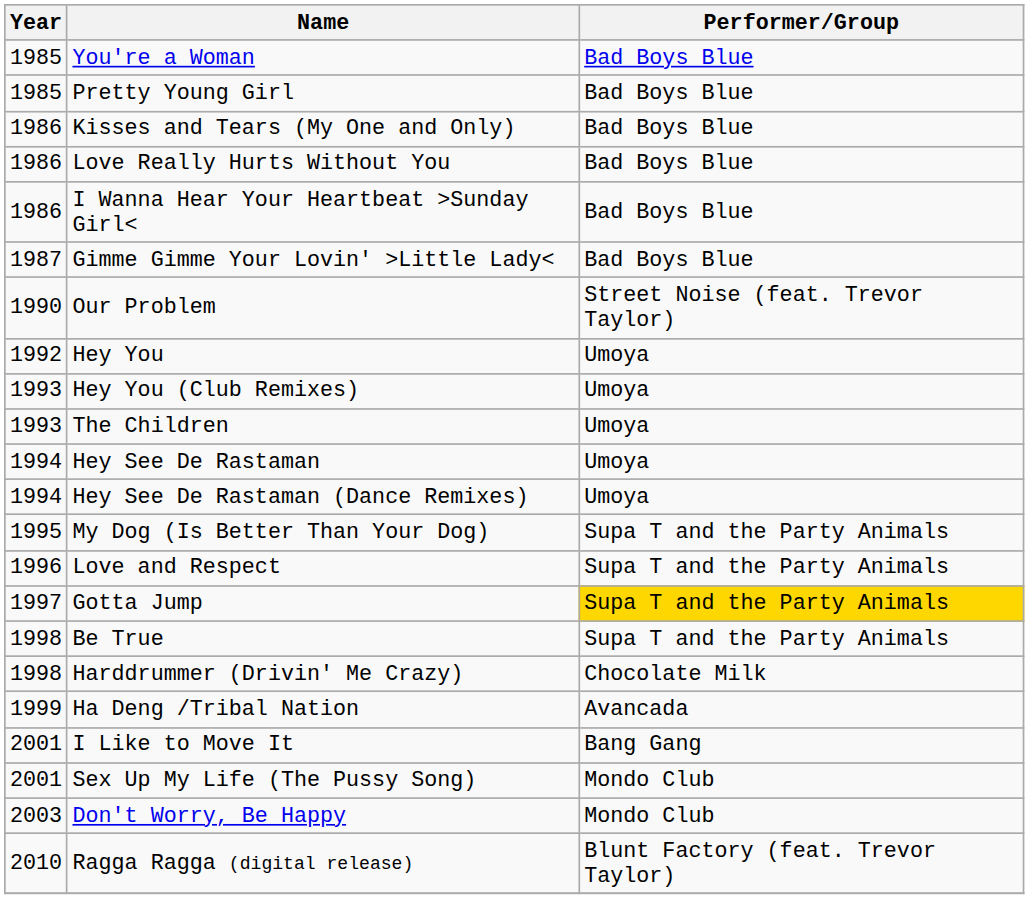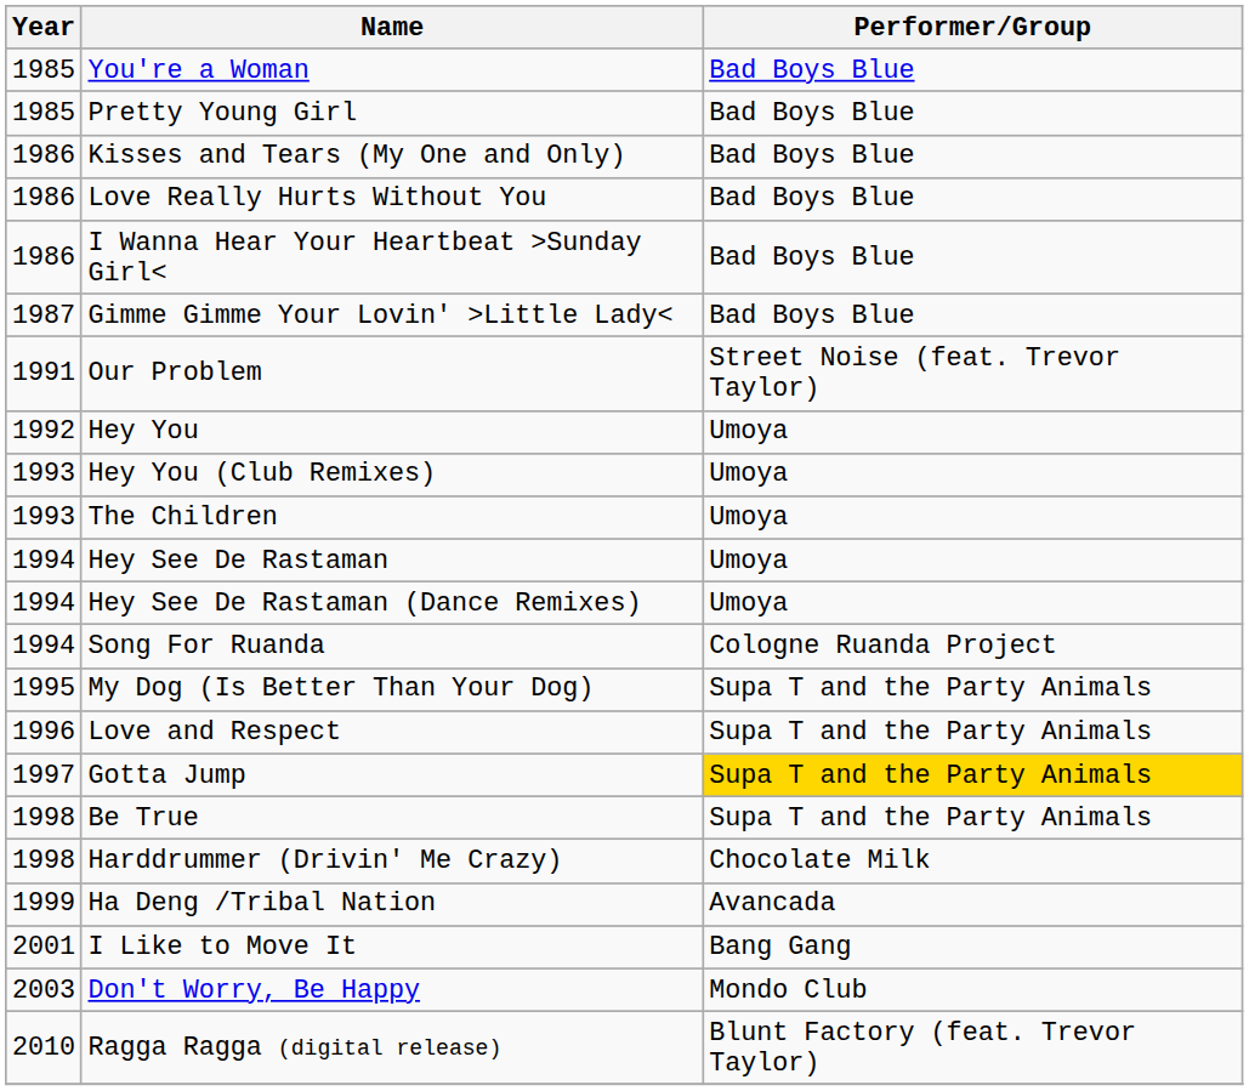Our Problem | Year: 1990 -> 1991
+ row: 1994 | Song For Ruanda | Cologne Ruanda Project
- row: 2001 | Sex Up My Life (The Pussy Song) | Mondo Club
